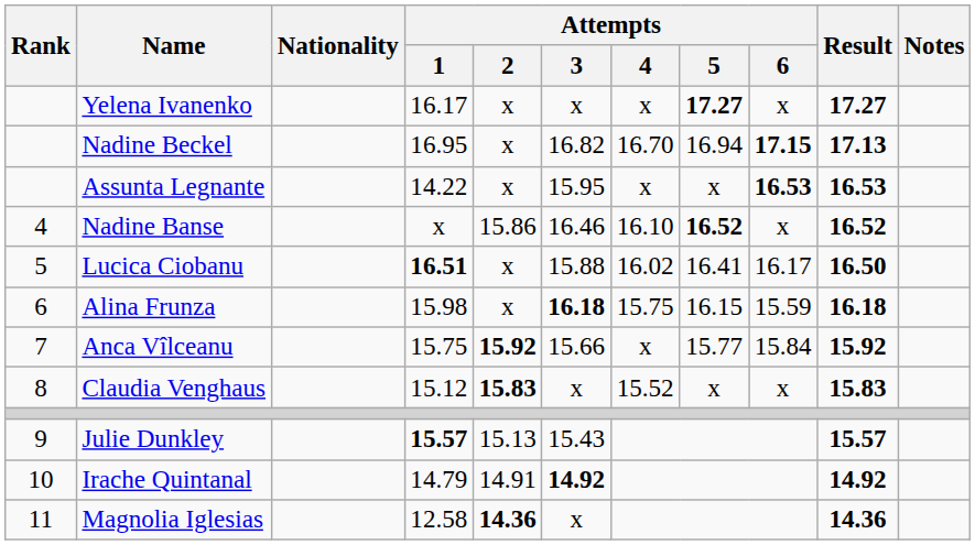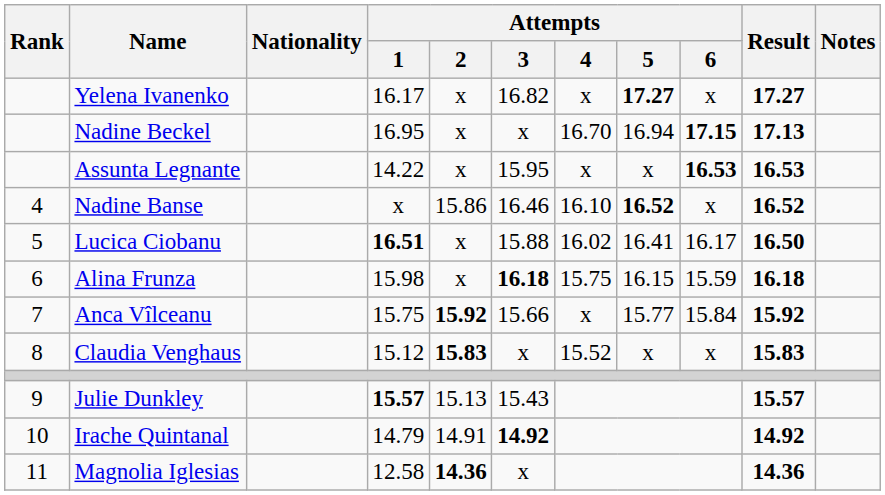Yelena Ivanenko | Attempts / 3: x -> 16.82
Nadine Beckel | Attempts / 3: 16.82 -> x
